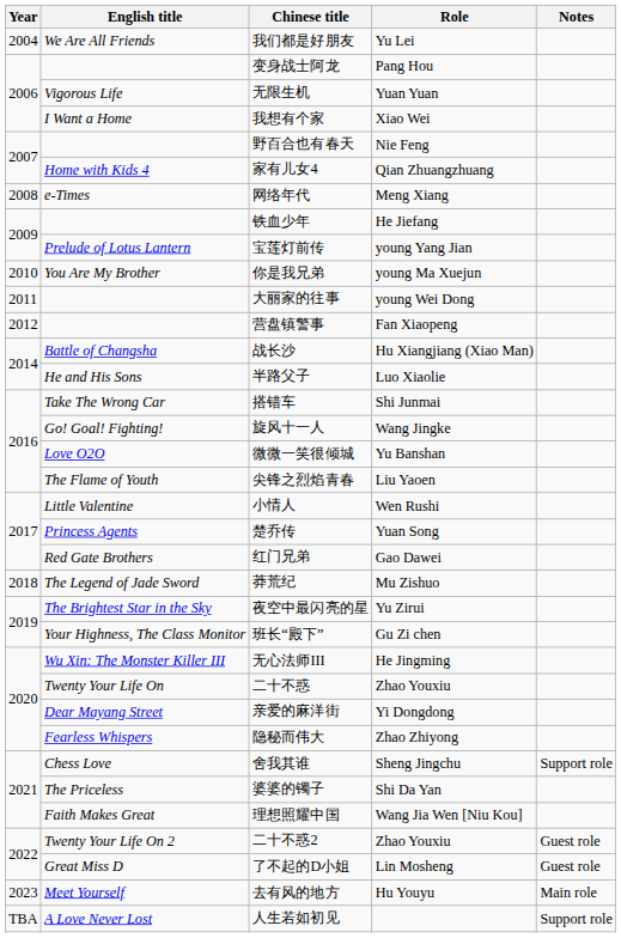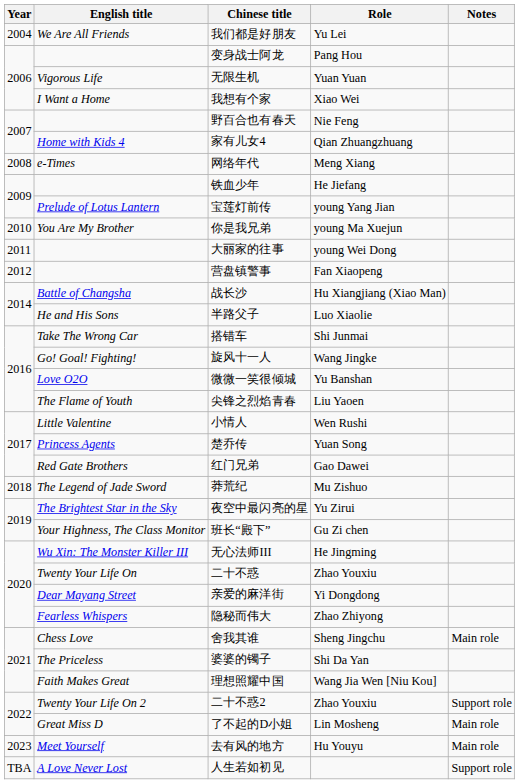舍我其谁 | Notes: Support role -> Main role
二十不惑2 | Notes: Guest role -> Support role
了不起的D小姐 | Notes: Guest role -> Main role
